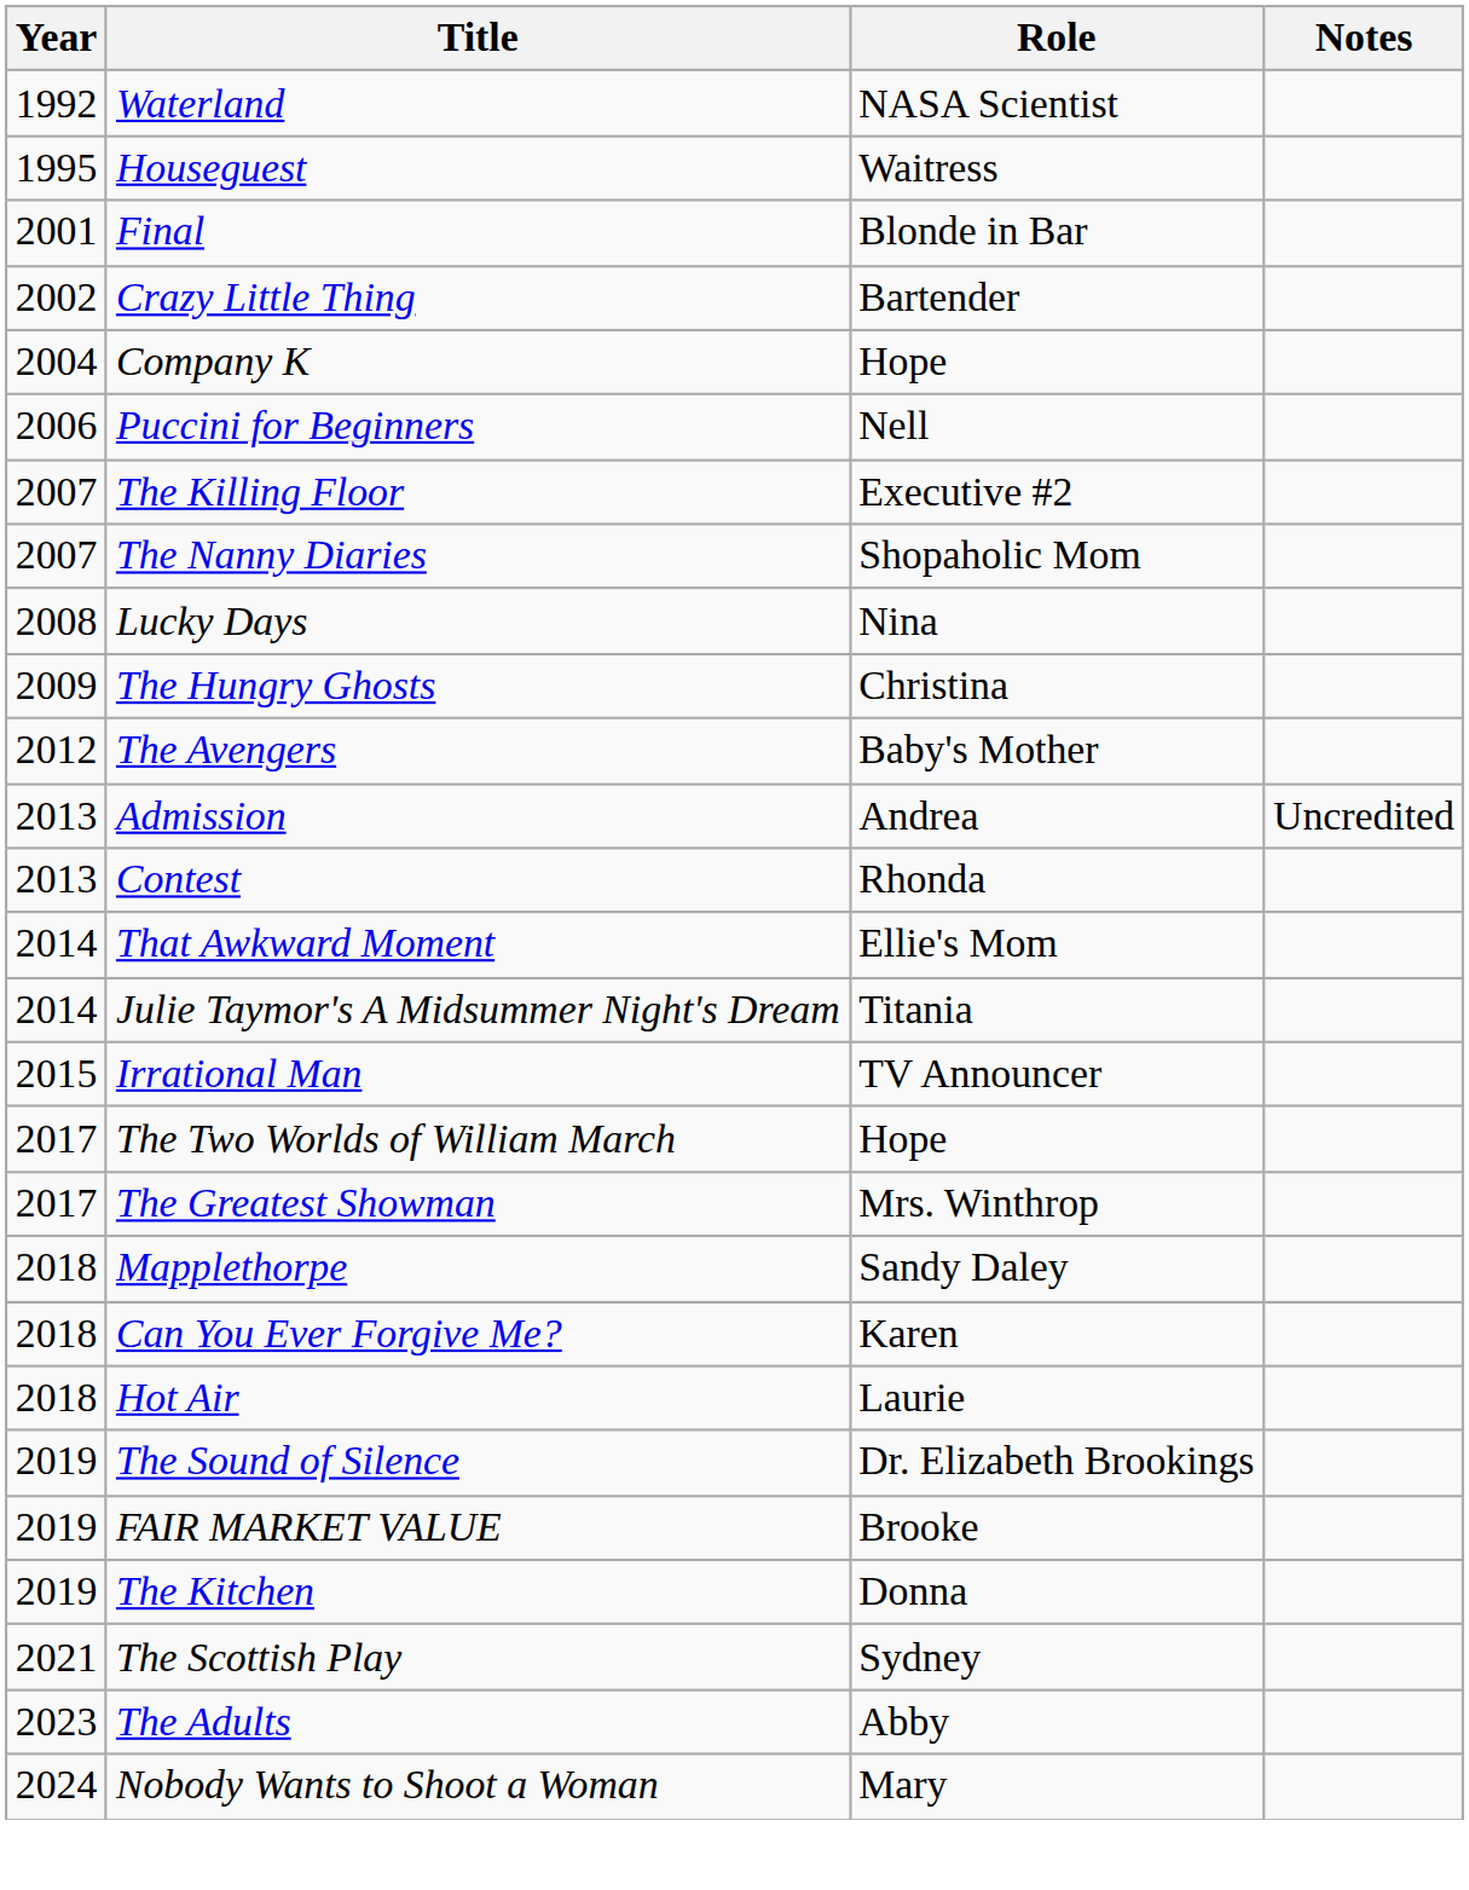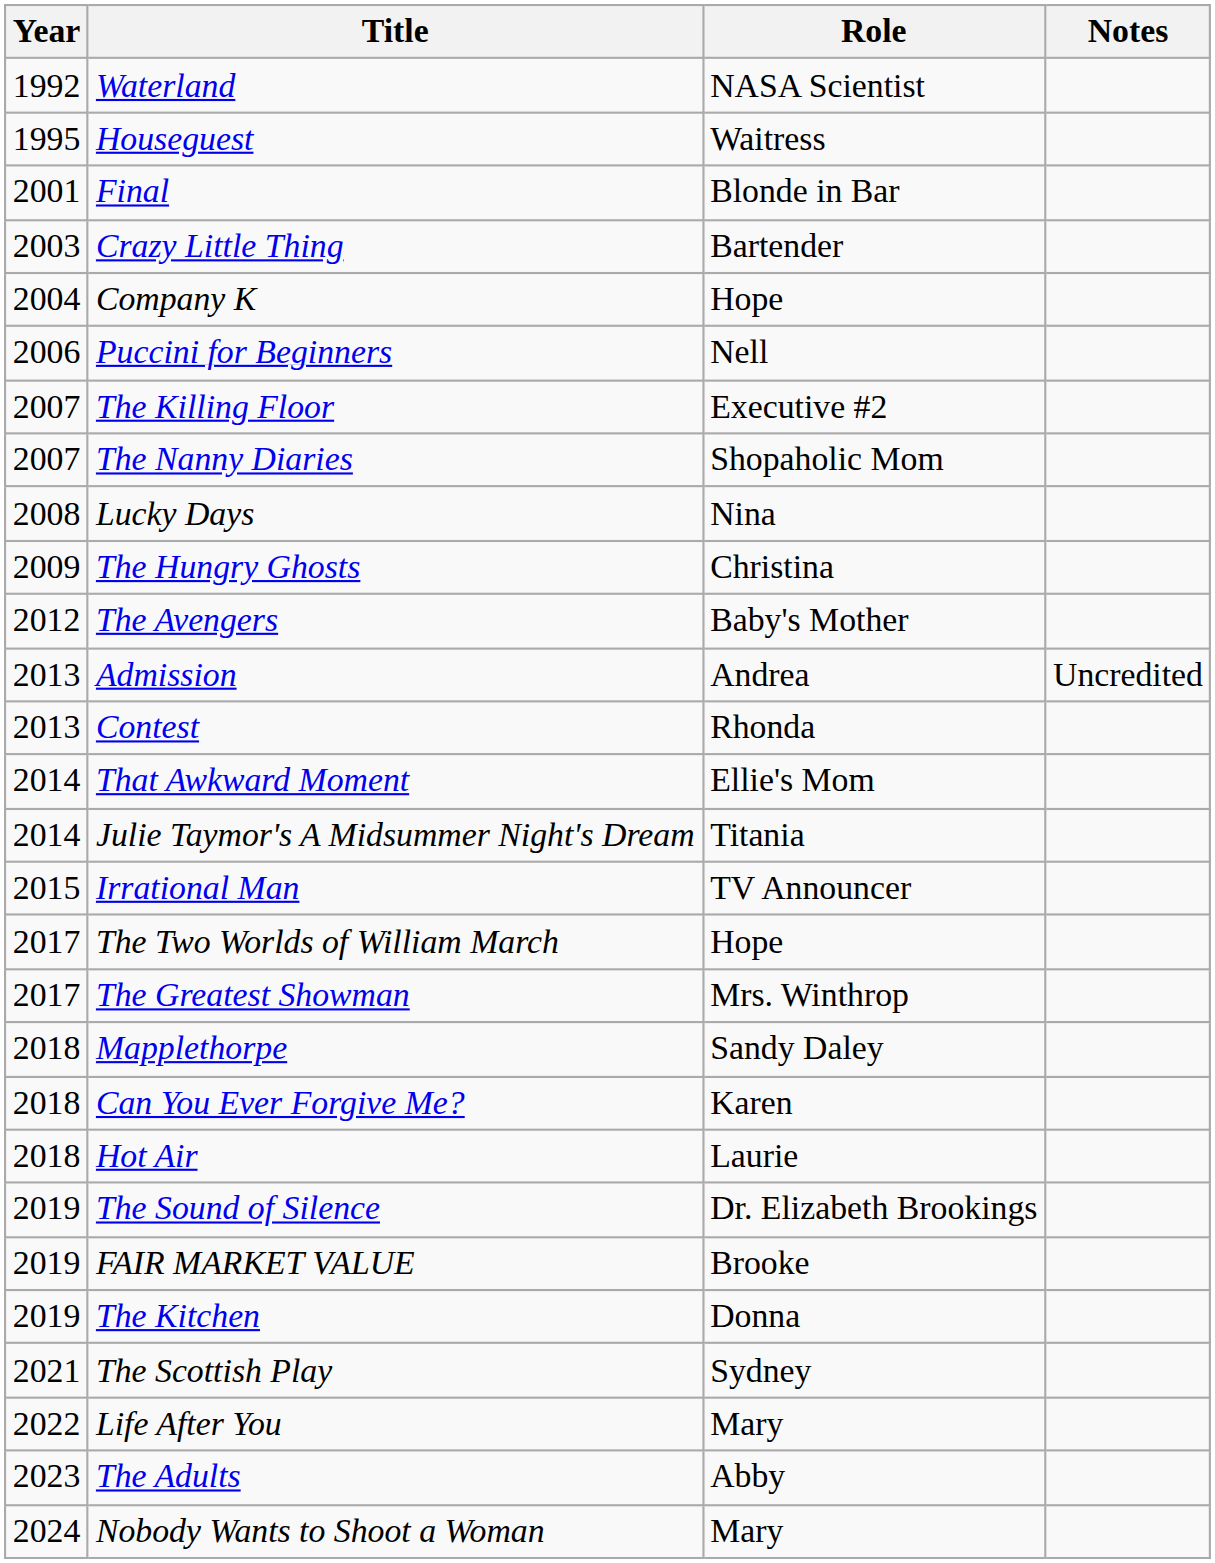Crazy Little Thing | Year: 2002 -> 2003
+ row: 2022 | Life After You | Mary
